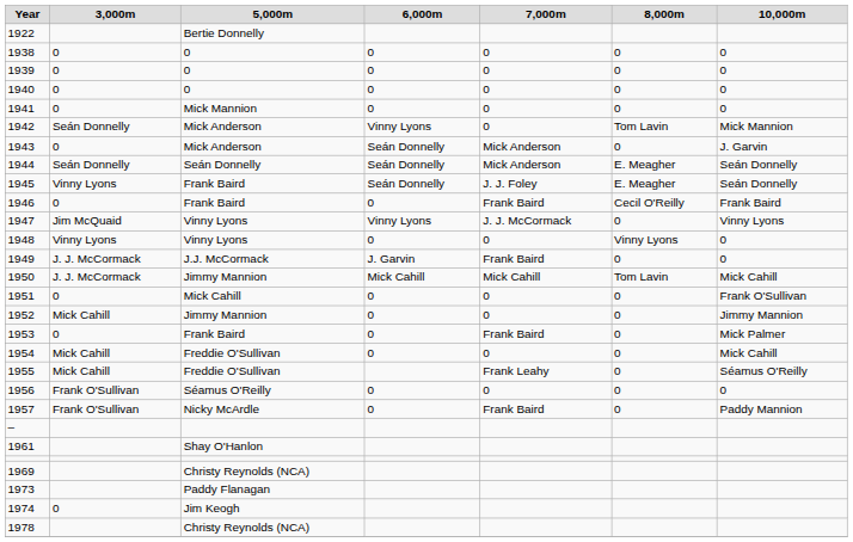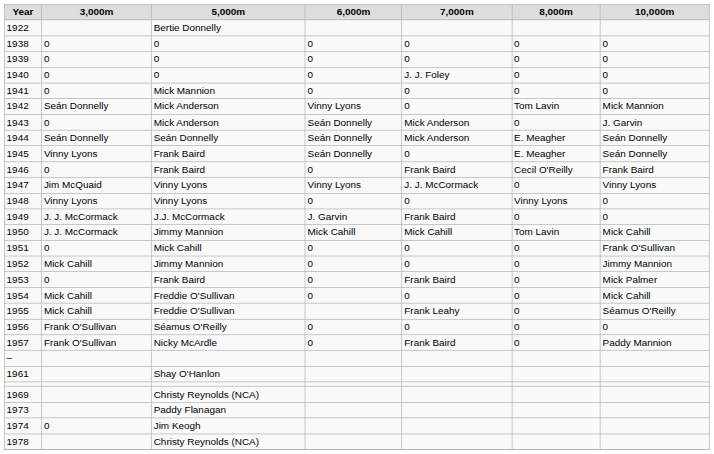1940 | 7,000m: 0 -> J. J. Foley
1945 | 7,000m: J. J. Foley -> 0
